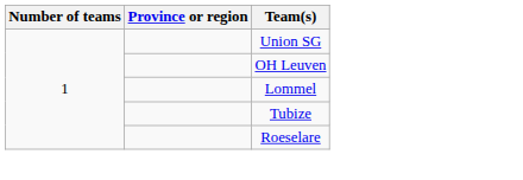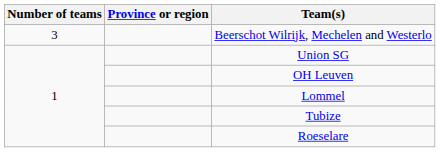+ row: 3 | Beerschot Wilrijk, Mechelen and Westerlo
